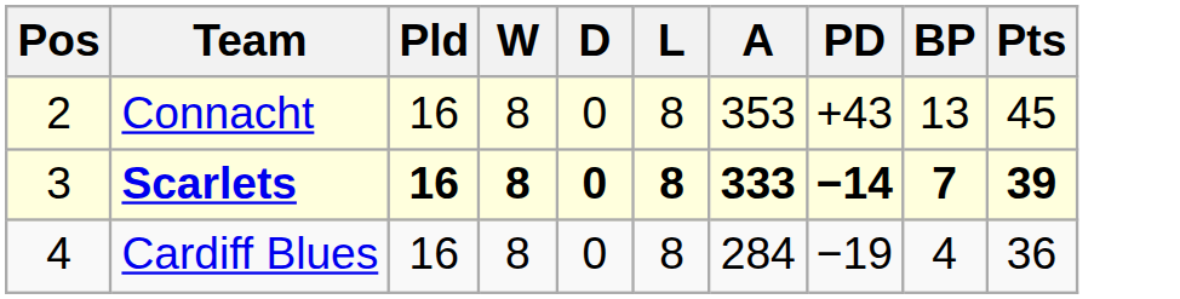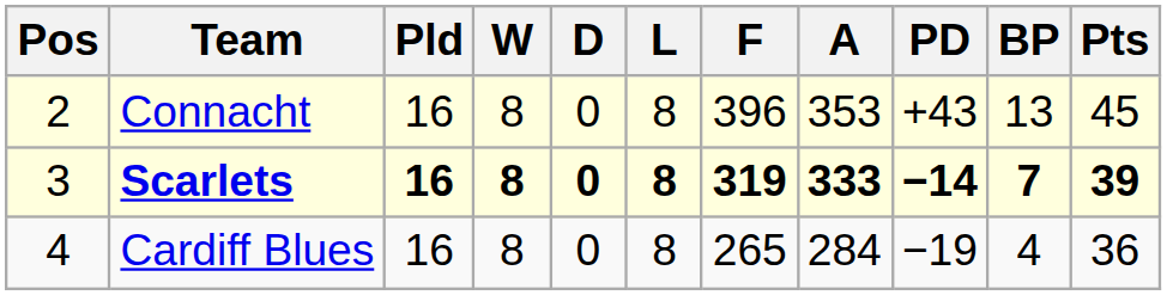+ column: F | 396 | 319 | 265
